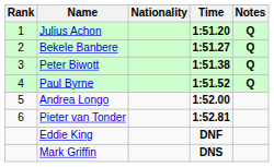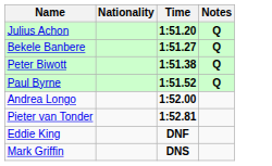- column: Rank | 1 | 2 | 3 | 4 | 5 | 6
